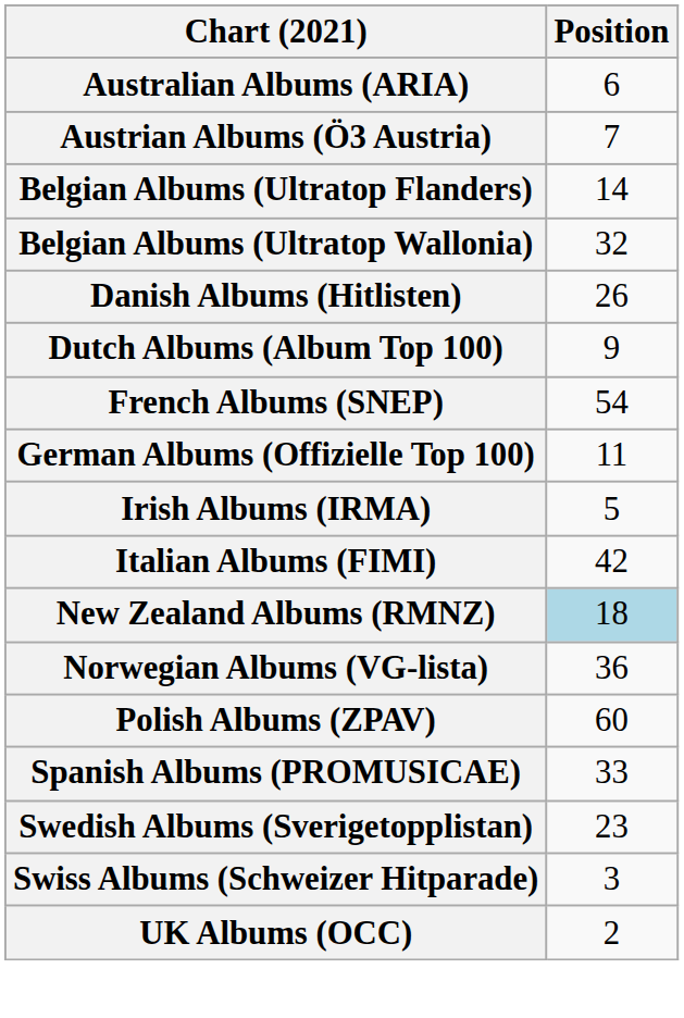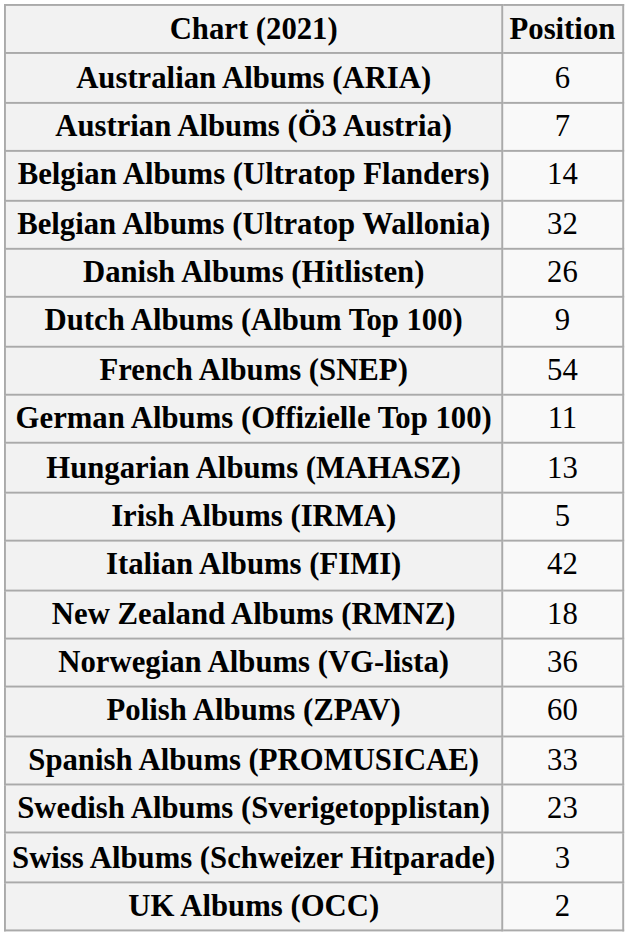+ row: Hungarian Albums (MAHASZ) | 13
New Zealand Albums (RMNZ) | Position: lightblue background -> no background
